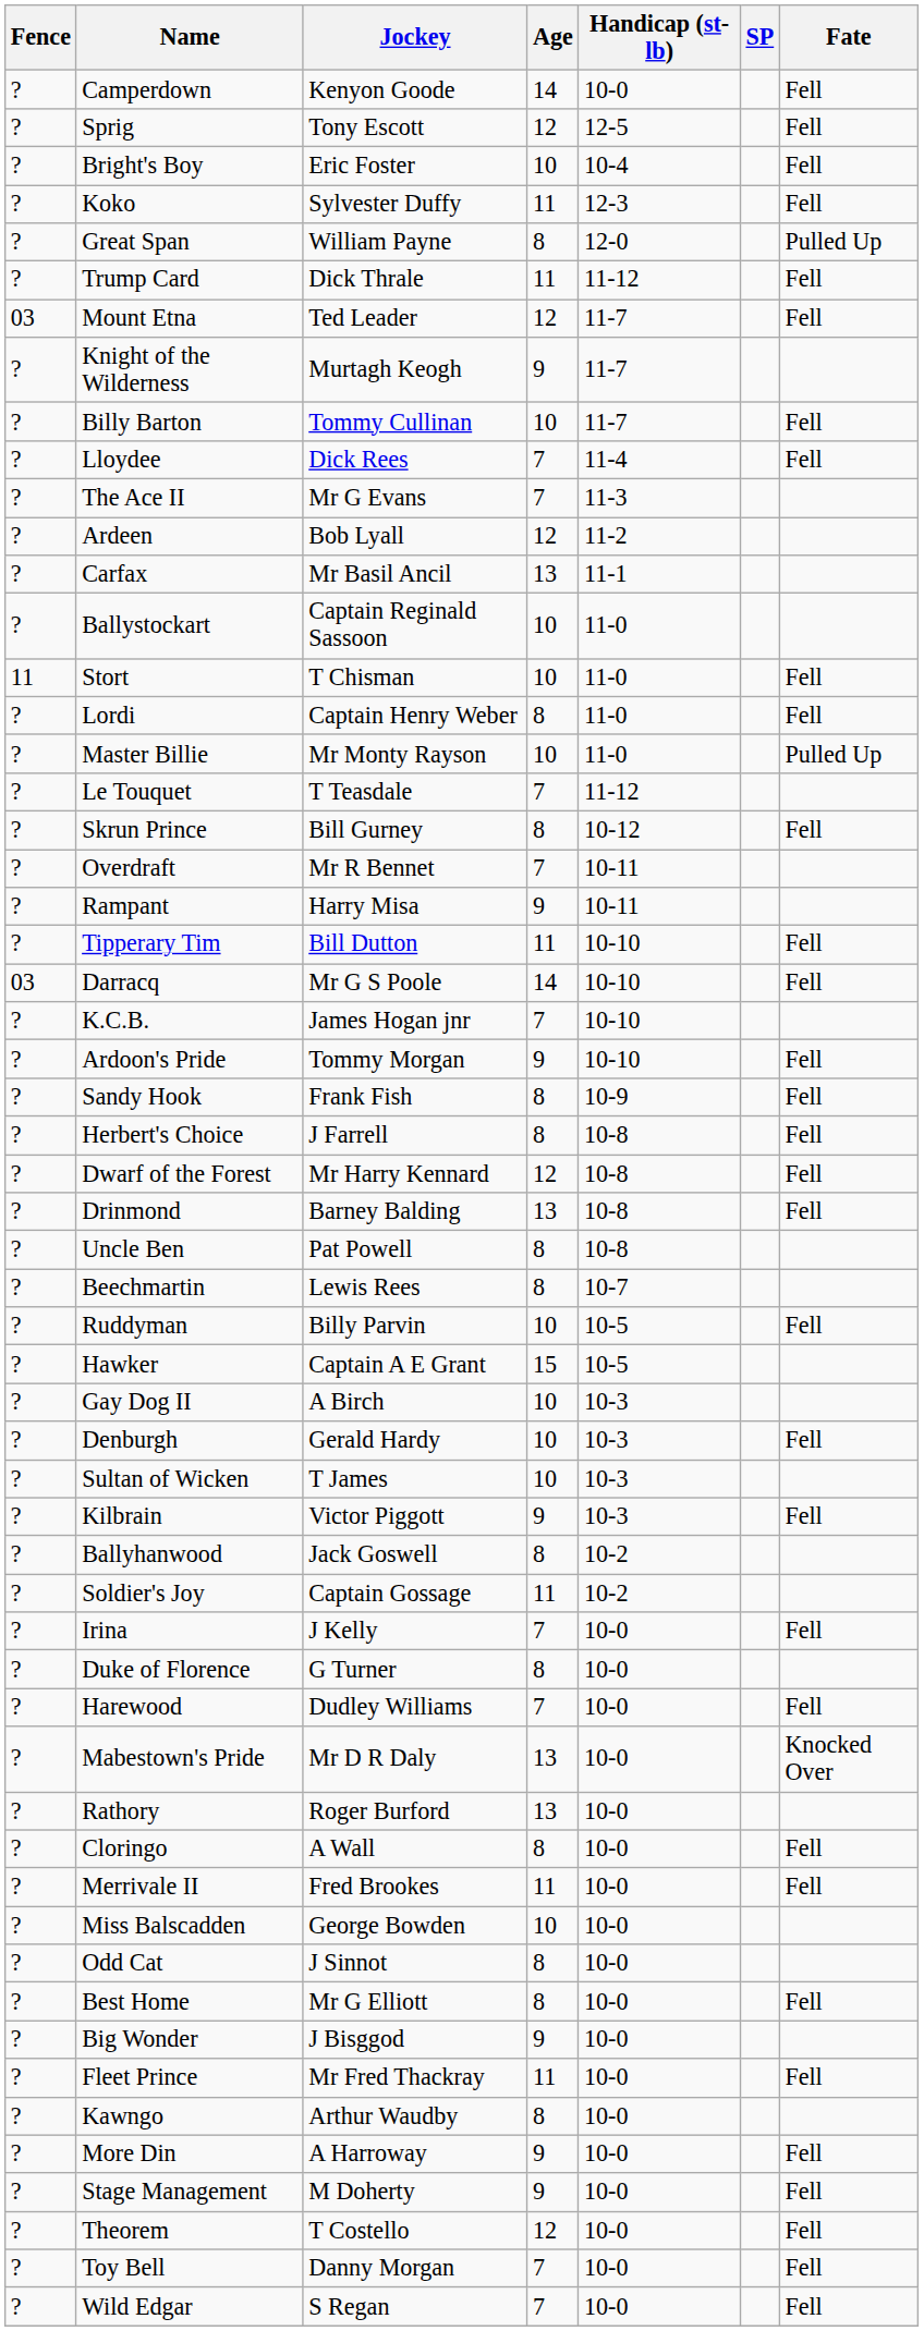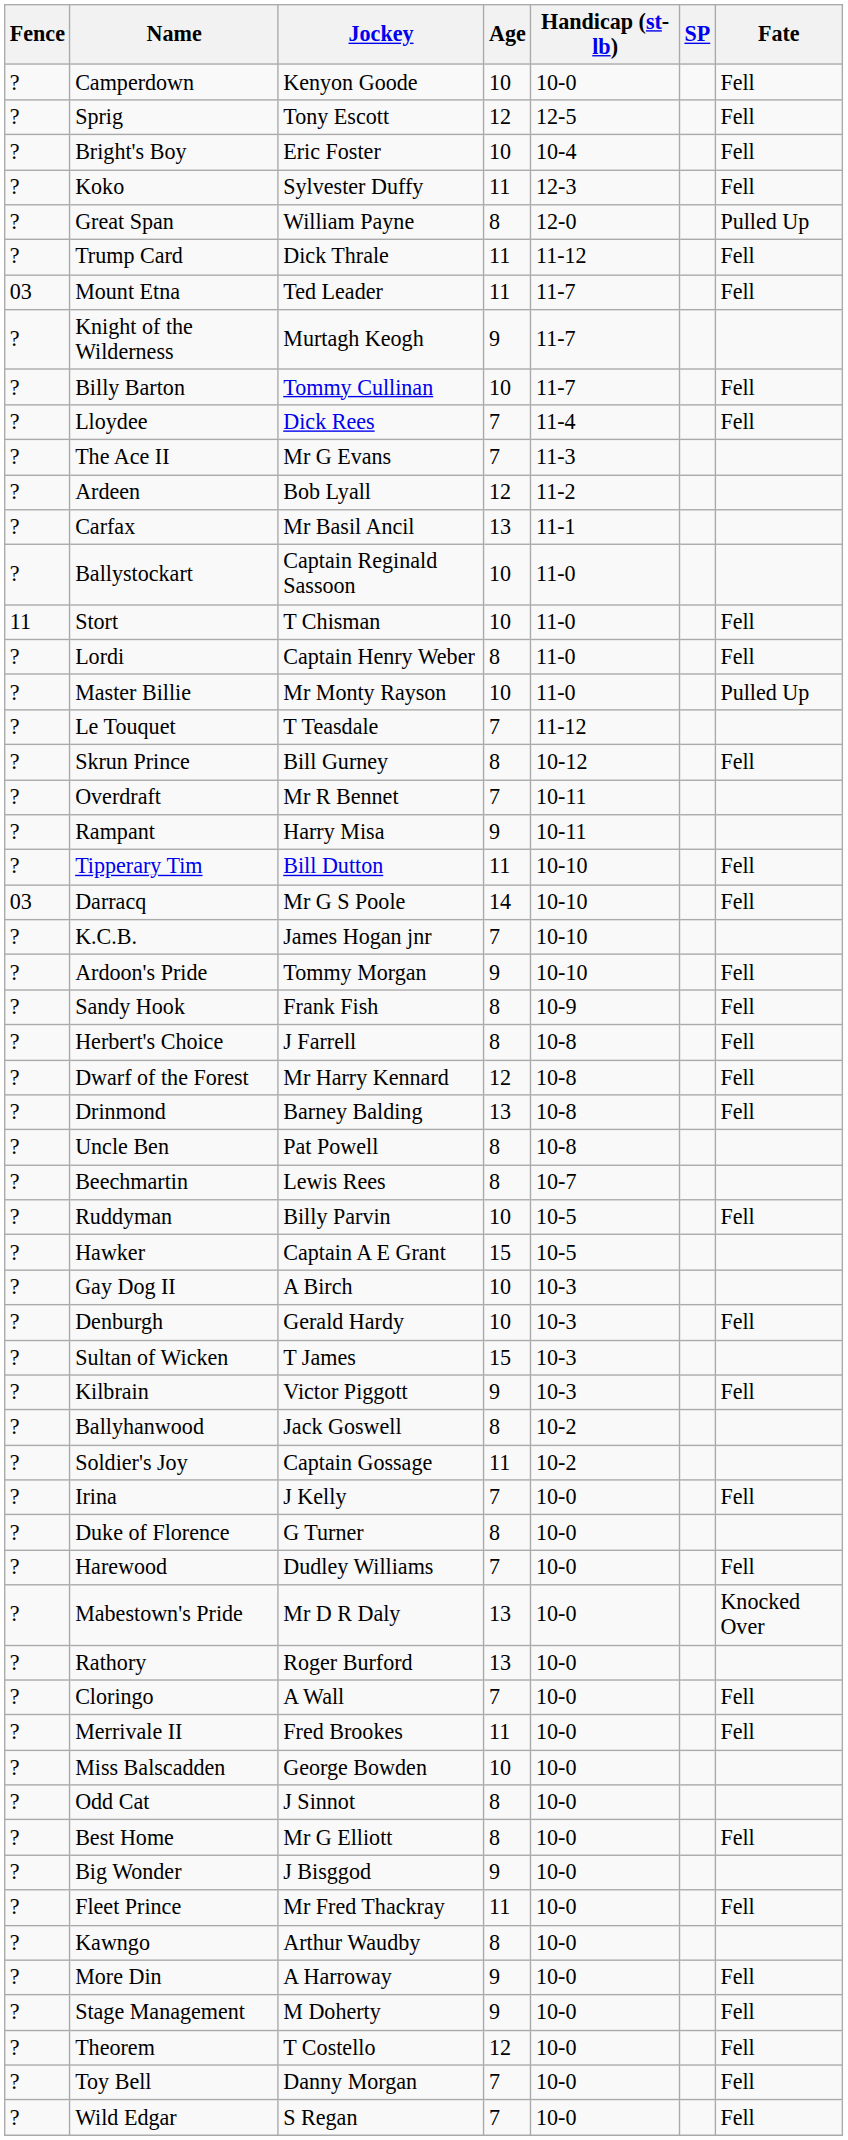Camperdown | Age: 14 -> 10
Mount Etna | Age: 12 -> 11
Sultan of Wicken | Age: 10 -> 15
Cloringo | Age: 8 -> 7
